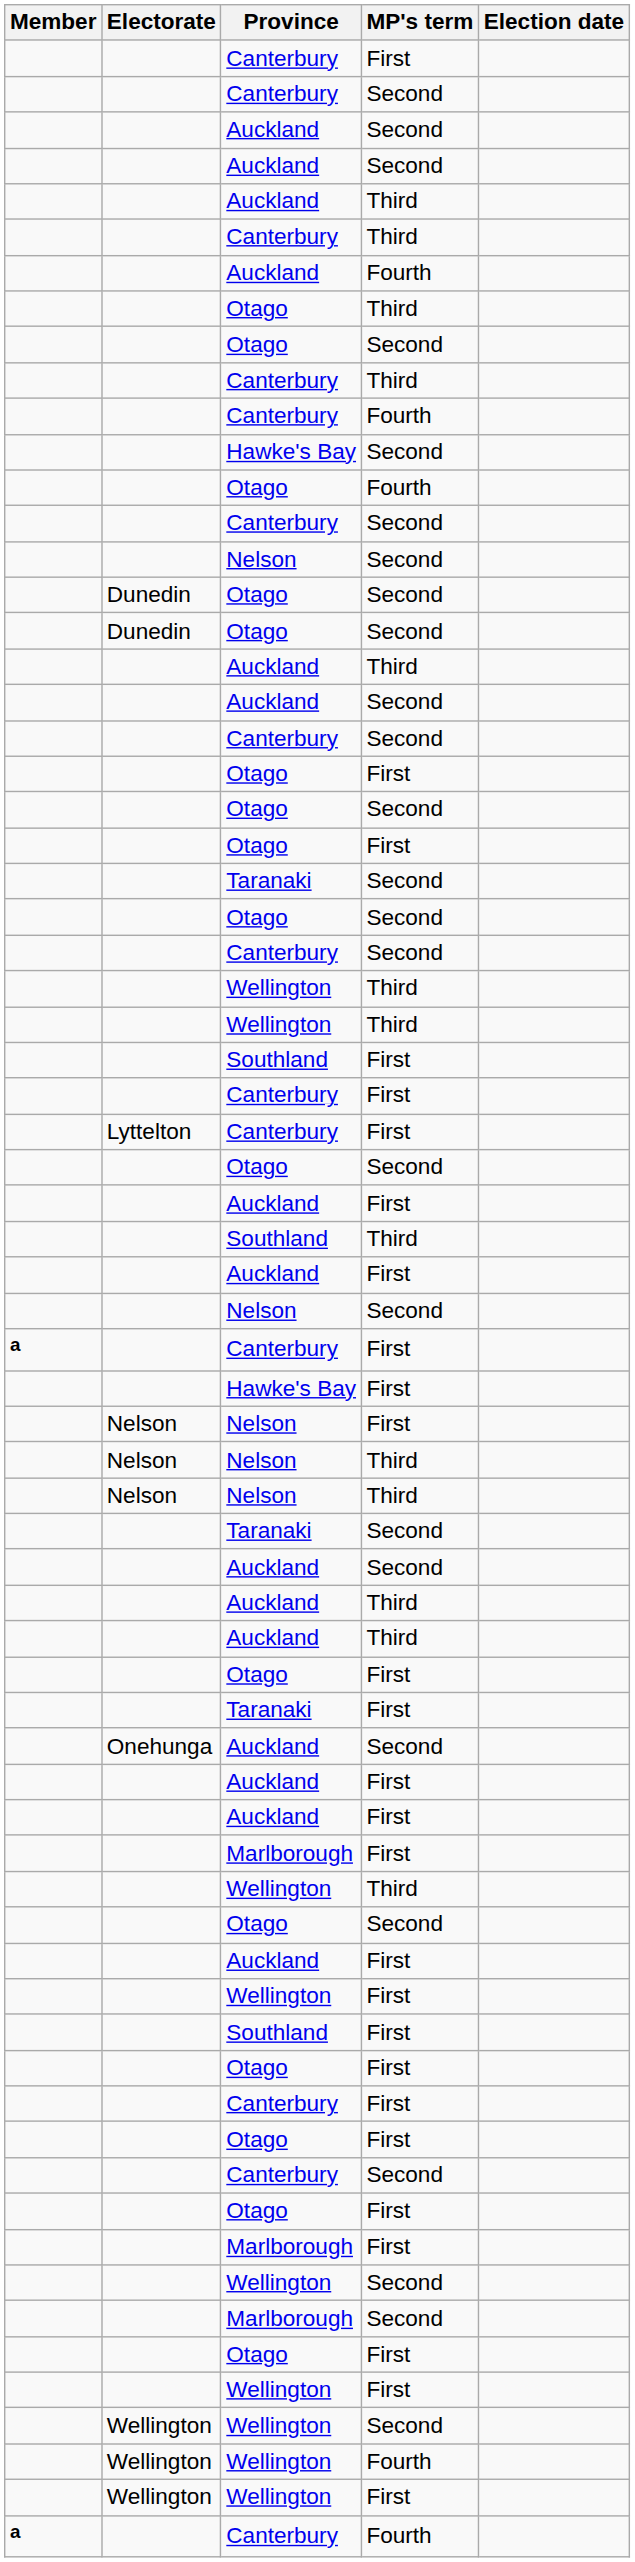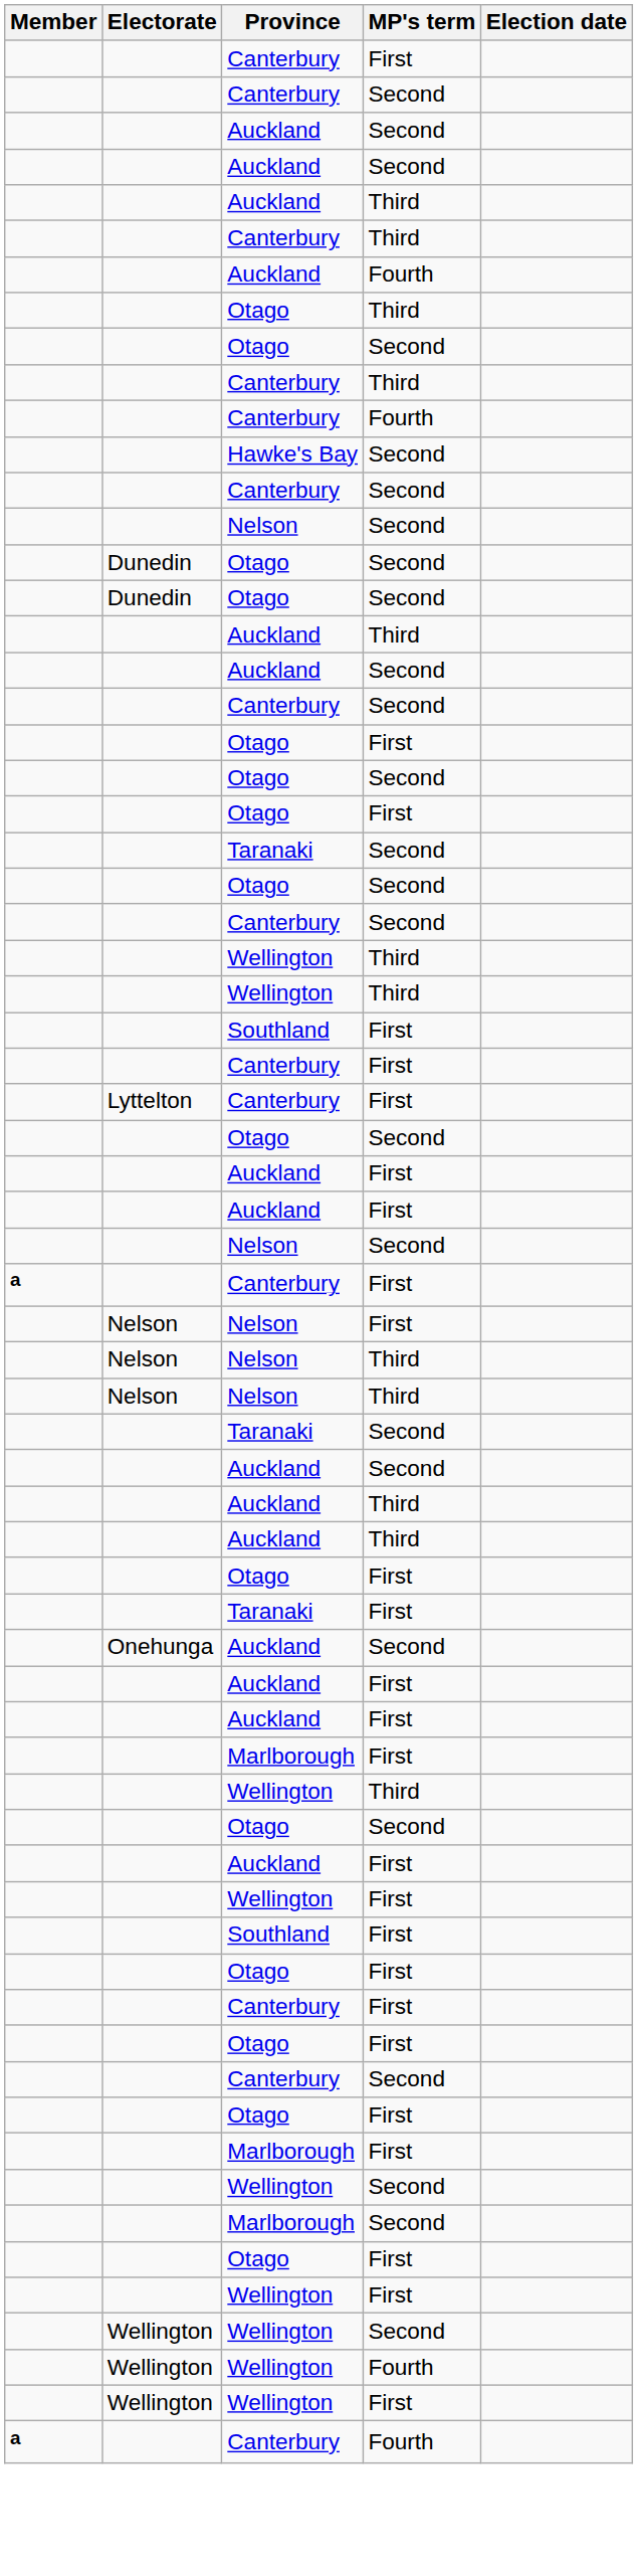- row: Otago | Fourth
- row: Southland | Third
- row: Hawke's Bay | First
